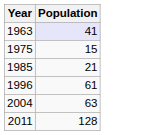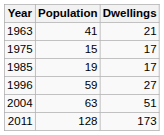+ column: Dwellings | 21 | 17 | 17 | 27 | 51 | 173
1963 | Population: lavender background -> no background
1985 | Population: 21 -> 19
1996 | Population: 61 -> 59
